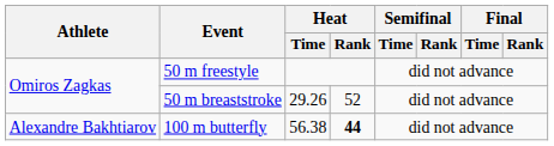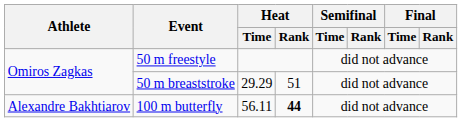50 m breaststroke | Heat / Time: 29.26 -> 29.29
50 m breaststroke | Heat / Rank: 52 -> 51
100 m butterfly | Heat / Time: 56.38 -> 56.11
